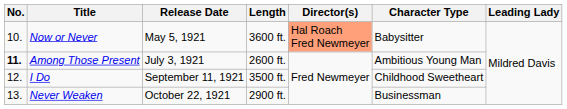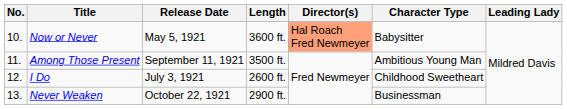Among Those Present | No.: bold -> normal
Among Those Present | Release Date: July 3, 1921 -> September 11, 1921
Among Those Present | Length: 2600 ft. -> 3500 ft.
I Do | Release Date: September 11, 1921 -> July 3, 1921
I Do | Length: 3500 ft. -> 2600 ft.
